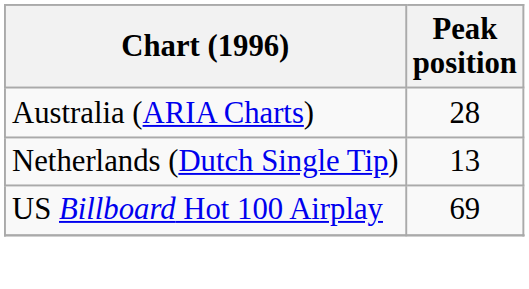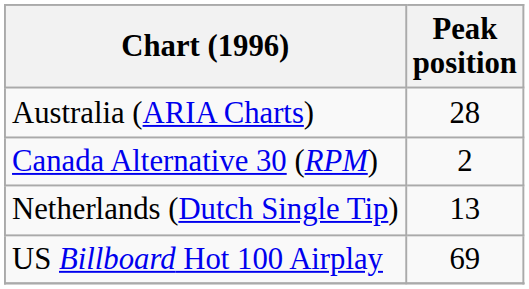+ row: Canada Alternative 30 (RPM) | 2
